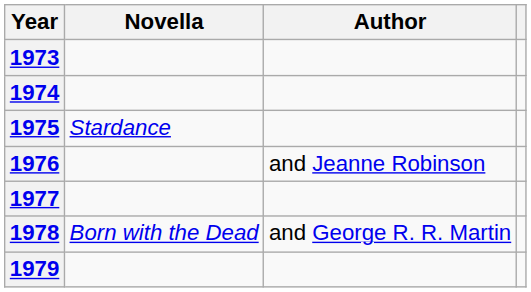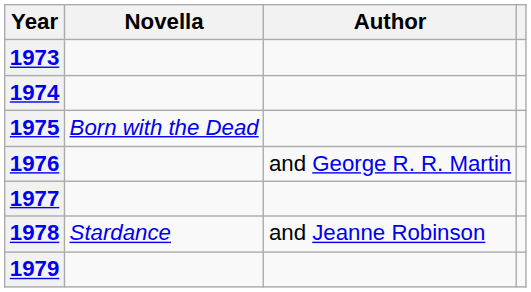1975 | Novella: Stardance -> Born with the Dead
1976 | Author: and Jeanne Robinson -> and George R. R. Martin
1978 | Novella: Born with the Dead -> Stardance
1978 | Author: and George R. R. Martin -> and Jeanne Robinson
